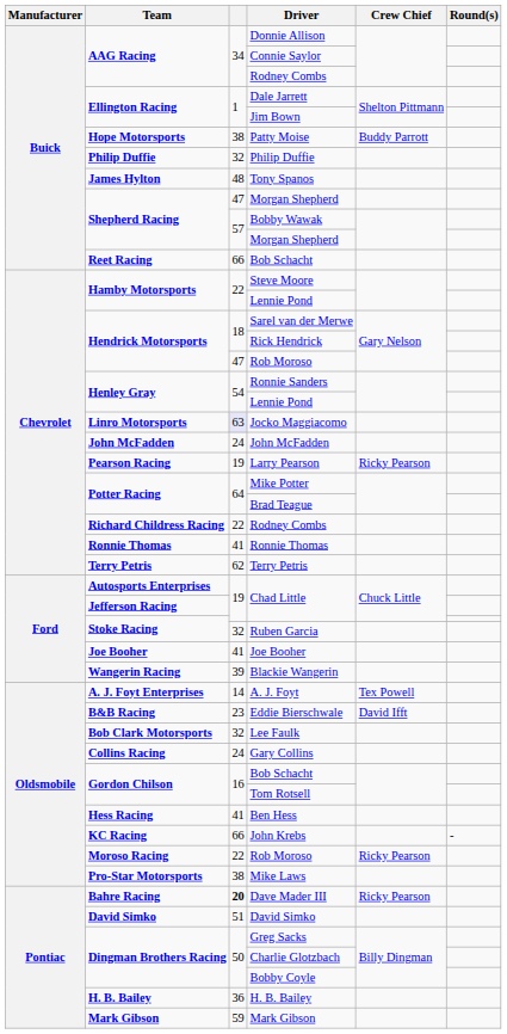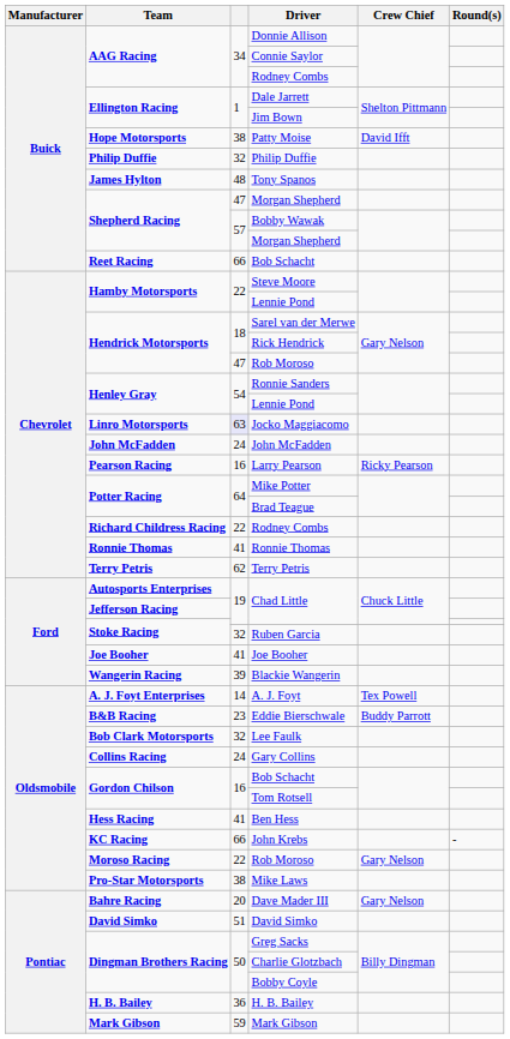Patty Moise | Crew Chief: Buddy Parrott -> David Ifft
Larry Pearson | column 3: 19 -> 16
Eddie Bierschwale | Crew Chief: David Ifft -> Buddy Parrott
Moroso Racing / Rob Moroso | Crew Chief: Ricky Pearson -> Gary Nelson
Dave Mader III | column 3: bold -> normal
Dave Mader III | Crew Chief: Ricky Pearson -> Gary Nelson
